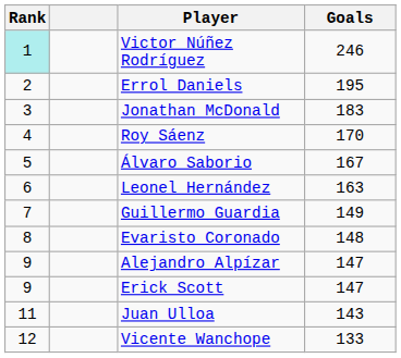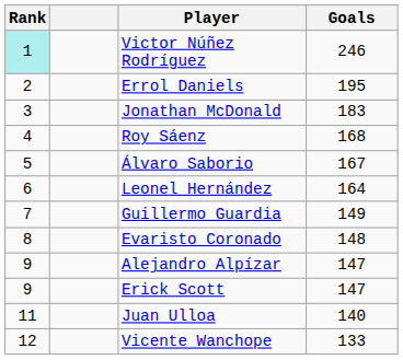Roy Sáenz | Goals: 170 -> 168
Leonel Hernández | Goals: 163 -> 164
Juan Ulloa | Goals: 143 -> 140
